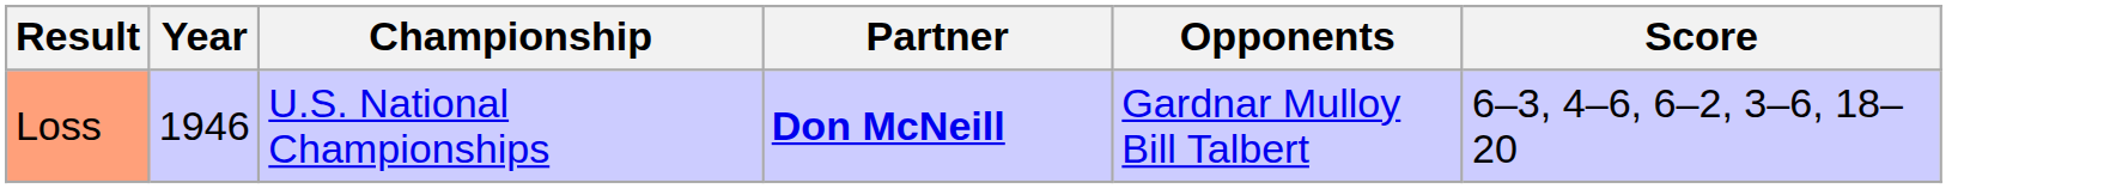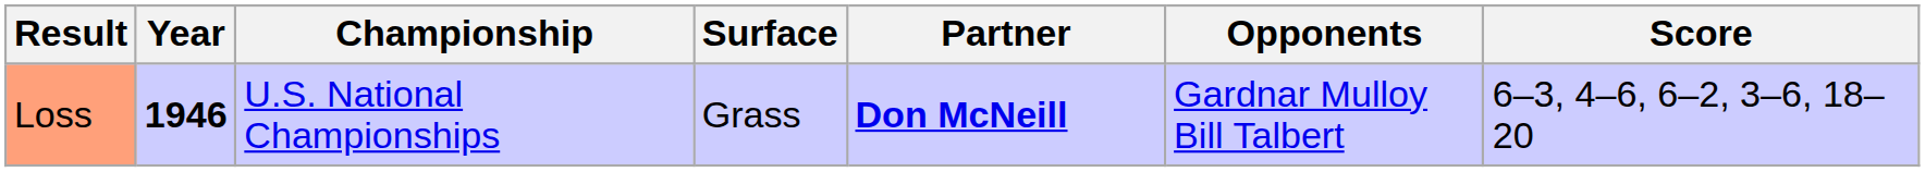+ column: Surface | Grass
Loss | Year: normal -> bold
